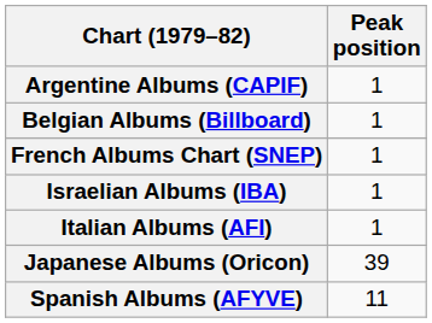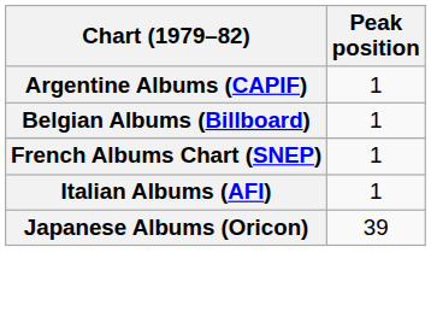- row: Israelian Albums (IBA) | 1
- row: Spanish Albums (AFYVE) | 11
